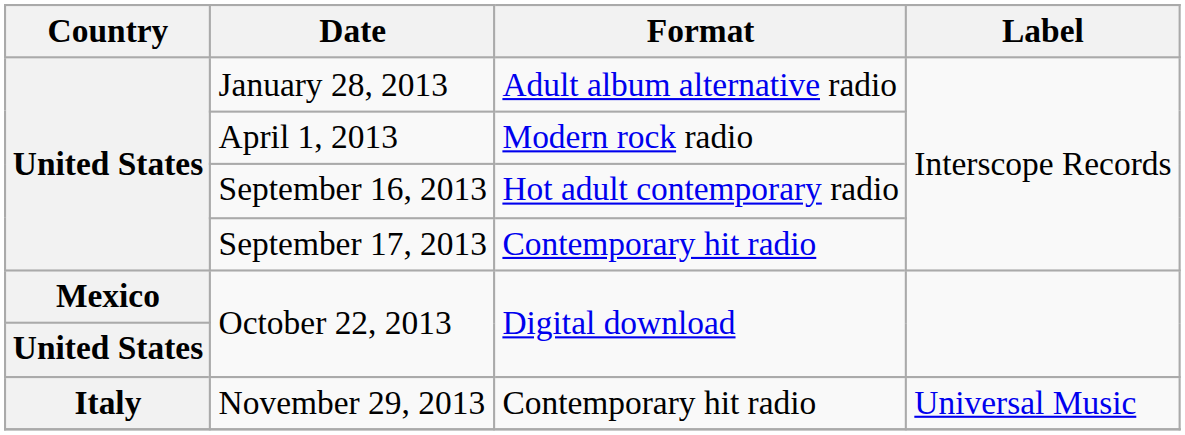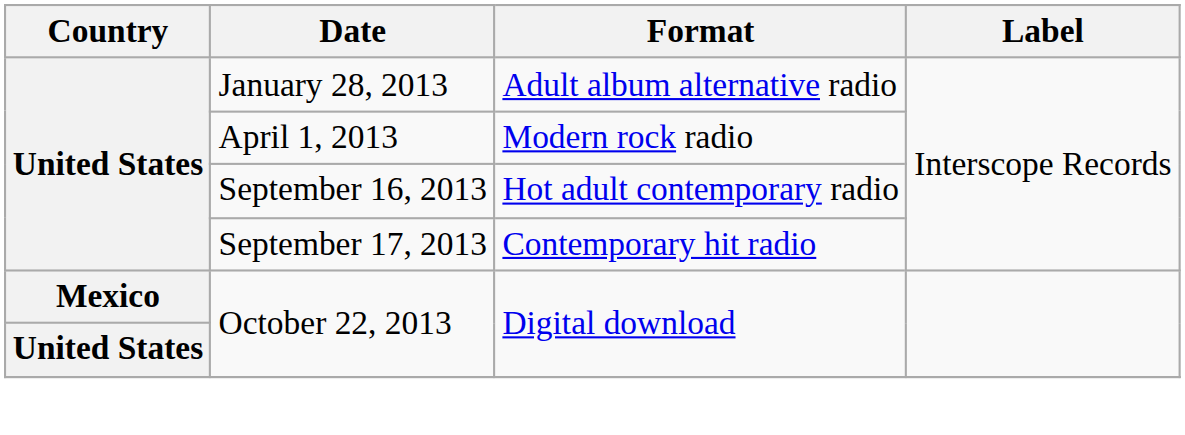- row: Italy | November 29, 2013 | Contemporary hit radio | Universal Music
